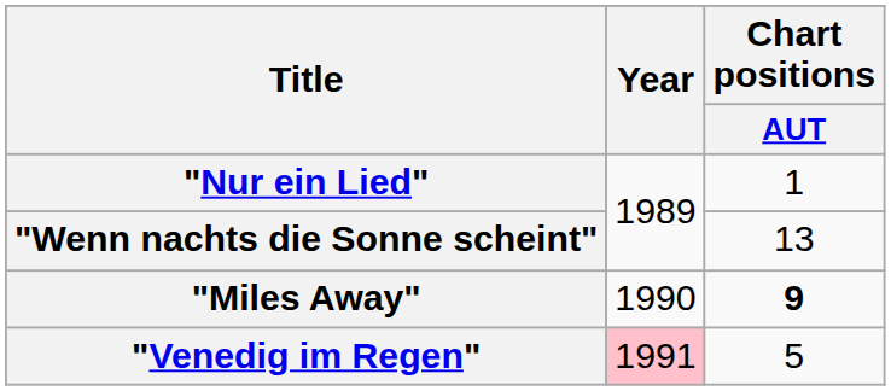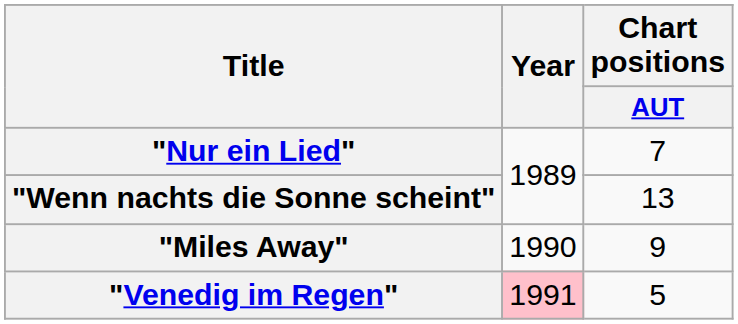"Nur ein Lied" | Chart positions / AUT: 1 -> 7
"Miles Away" | Chart positions / AUT: bold -> normal
